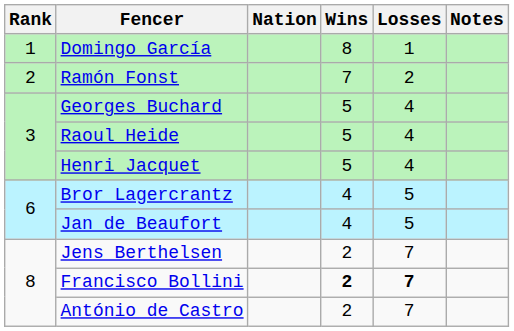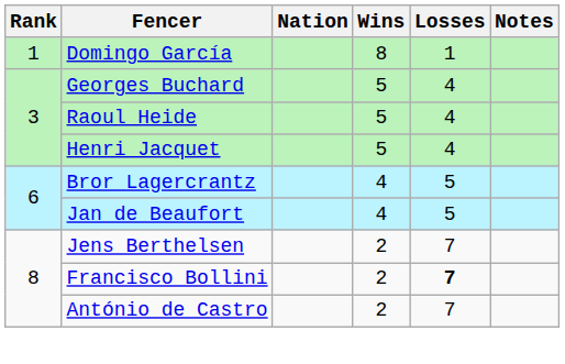- row: 2 | Ramón Fonst | 7 | 2
Francisco Bollini | Wins: bold -> normal
